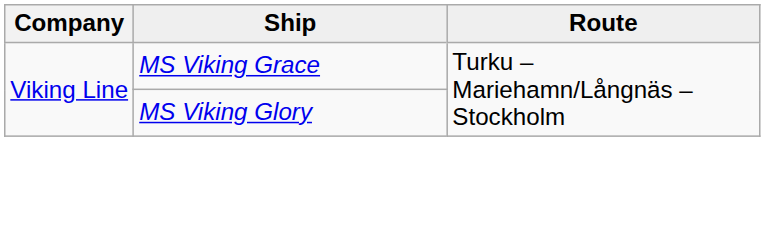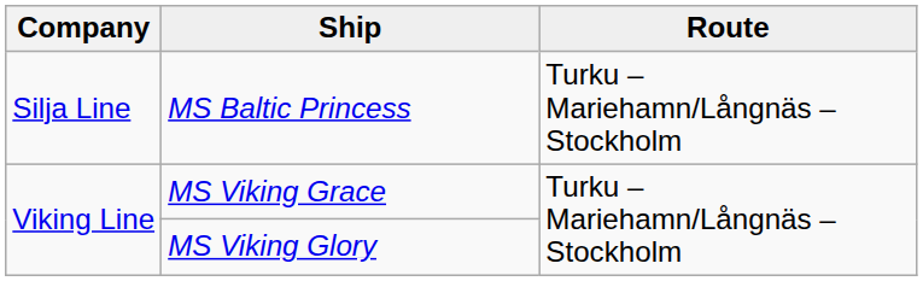+ row: Silja Line | MS Baltic Princess | Turku – Mariehamn/Långnäs – Stockholm
